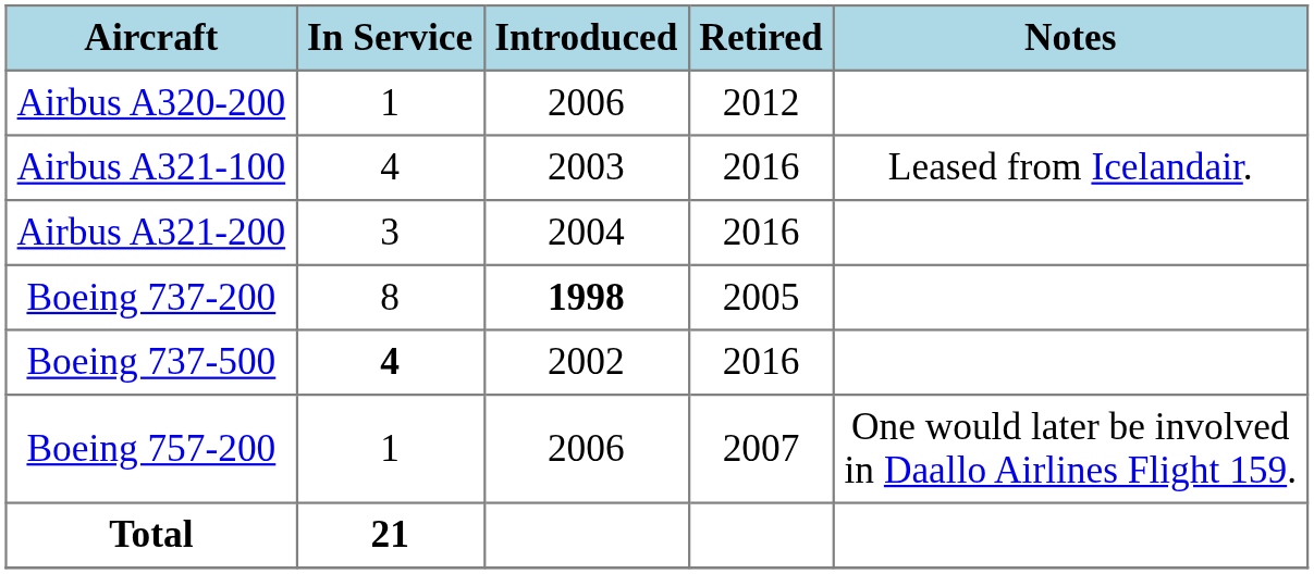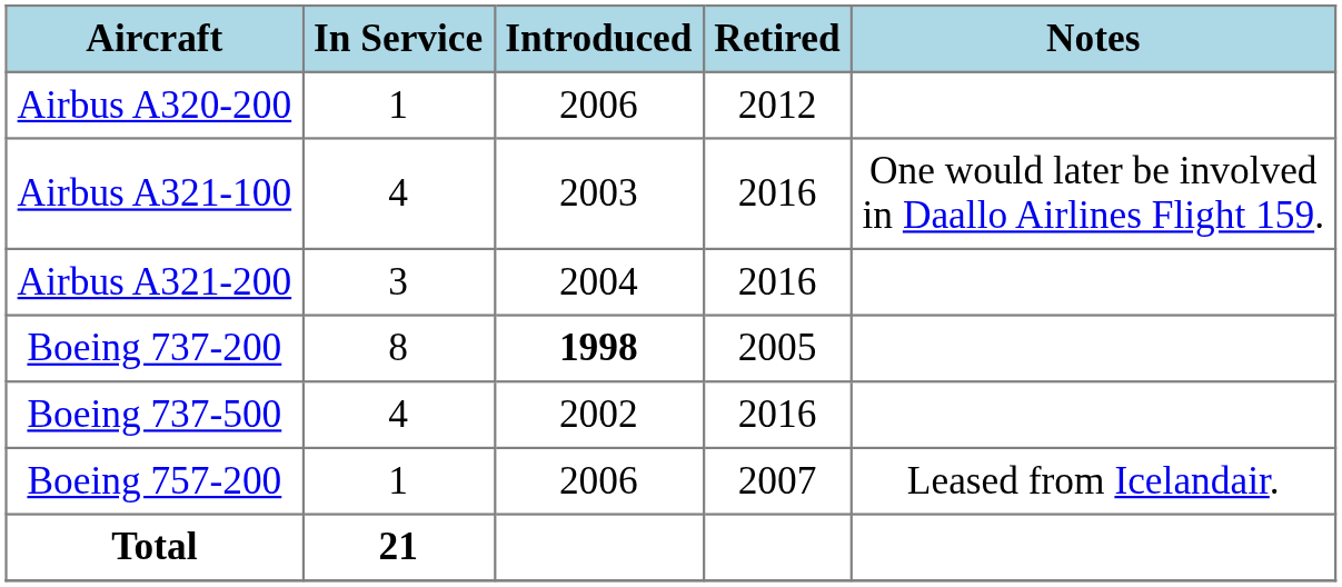Airbus A321-100 | Notes: Leased from Icelandair. -> One would later be involved in Daallo Airlines Flight 159.
Boeing 737-500 | In Service: bold -> normal
Boeing 757-200 | Notes: One would later be involved in Daallo Airlines Flight 159. -> Leased from Icelandair.
